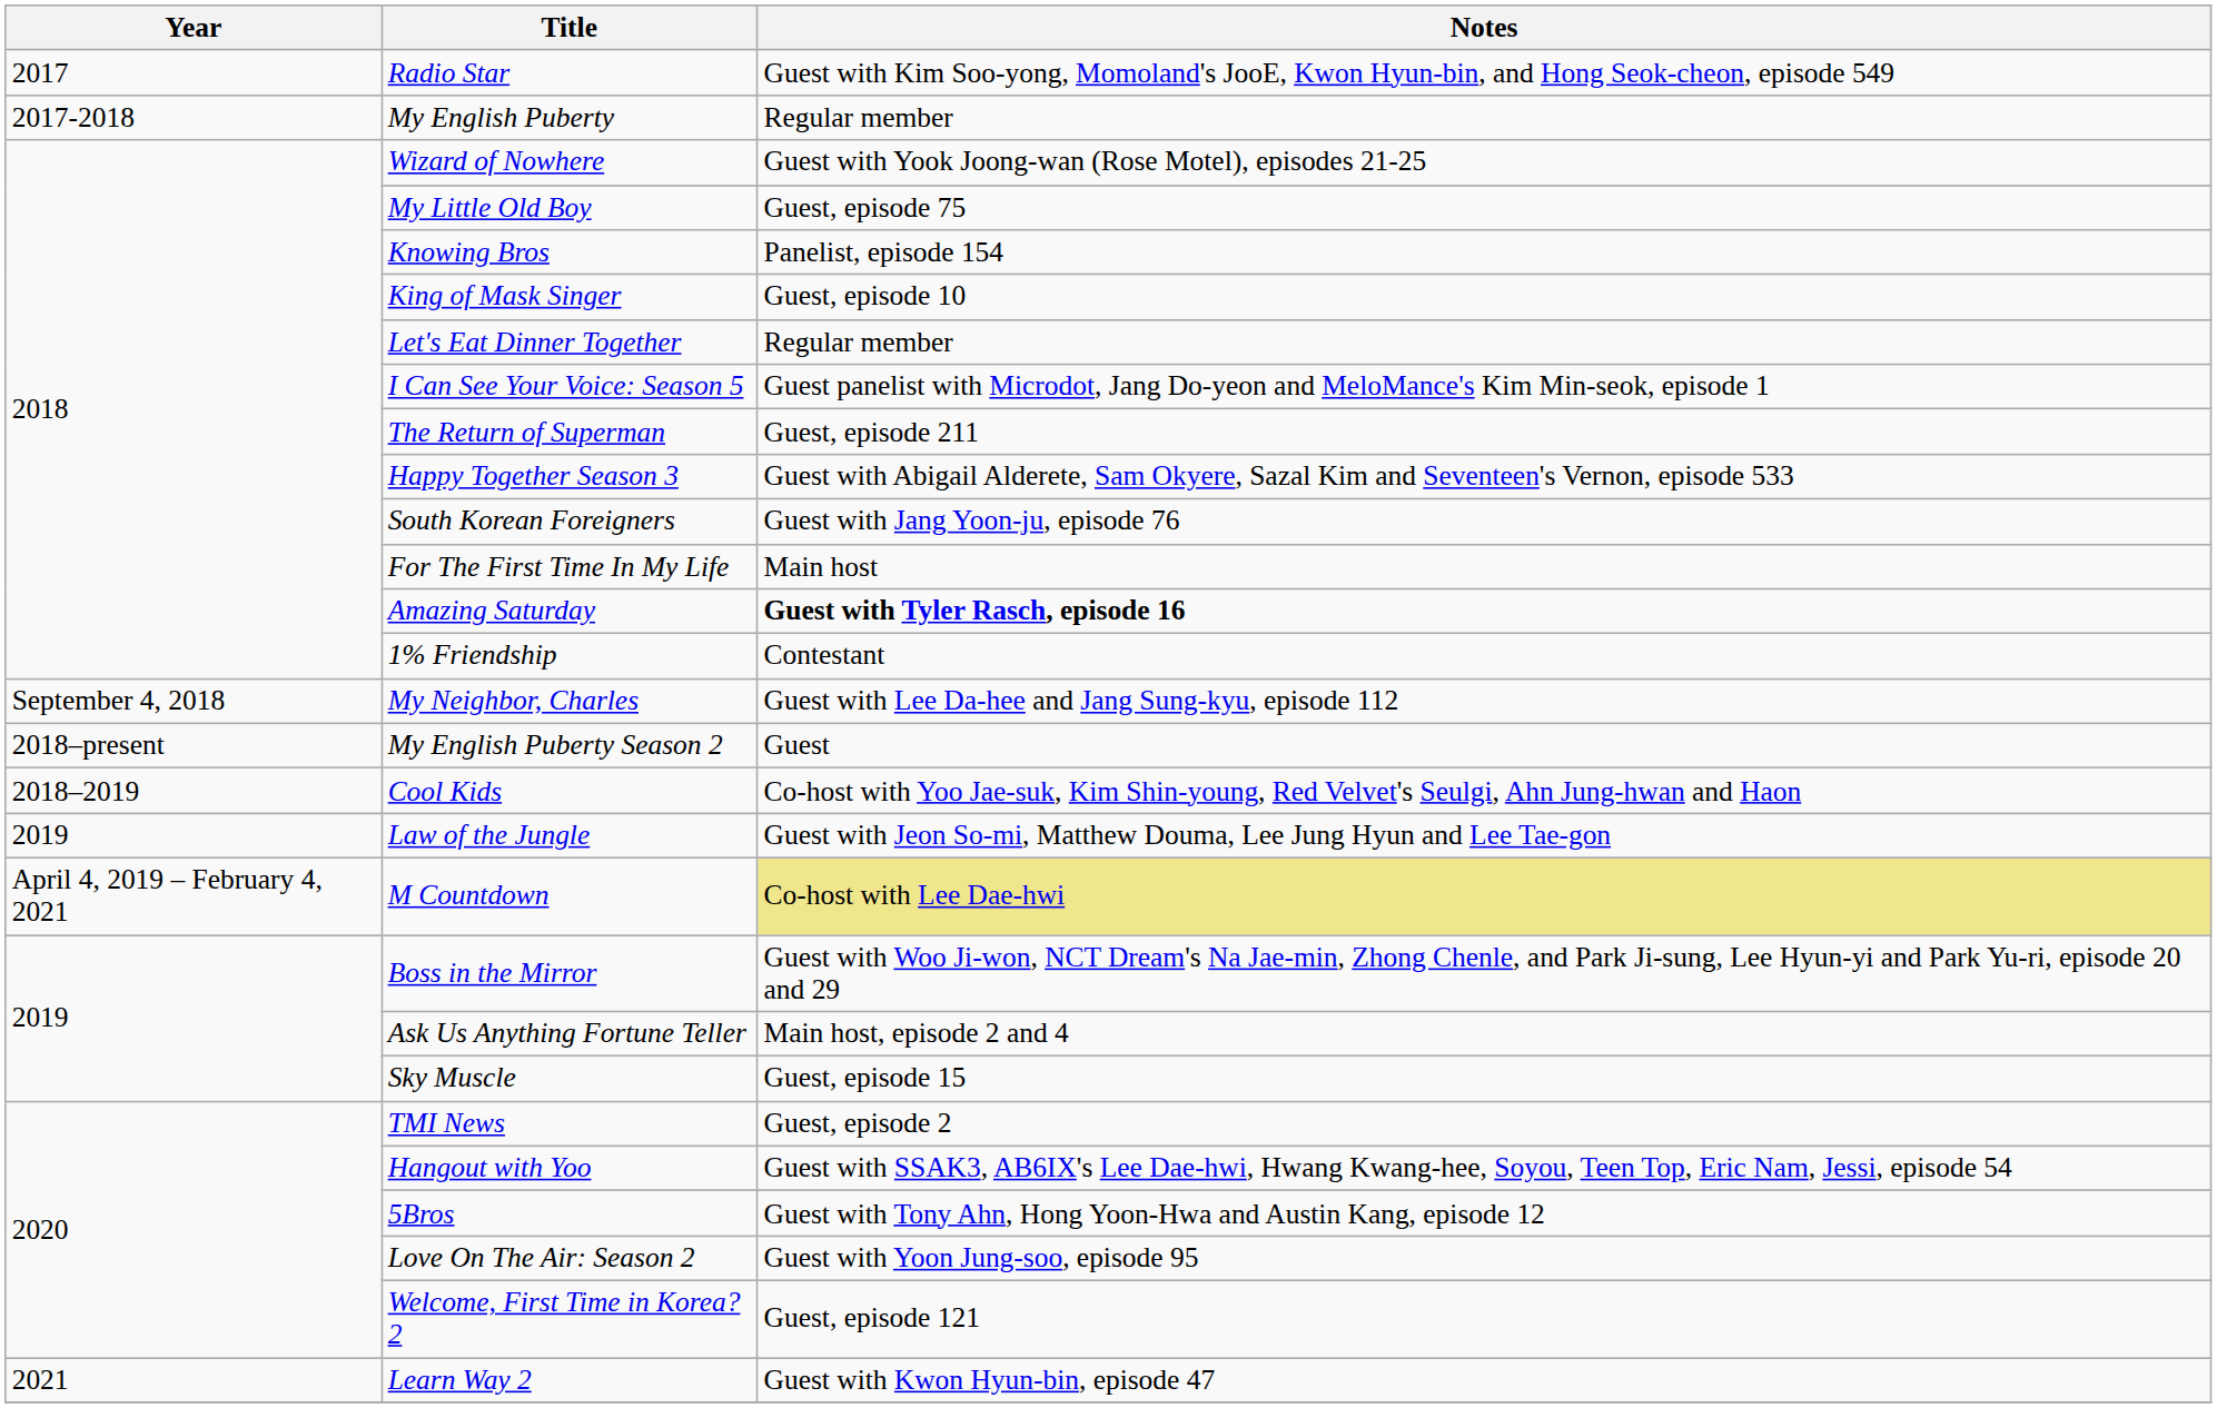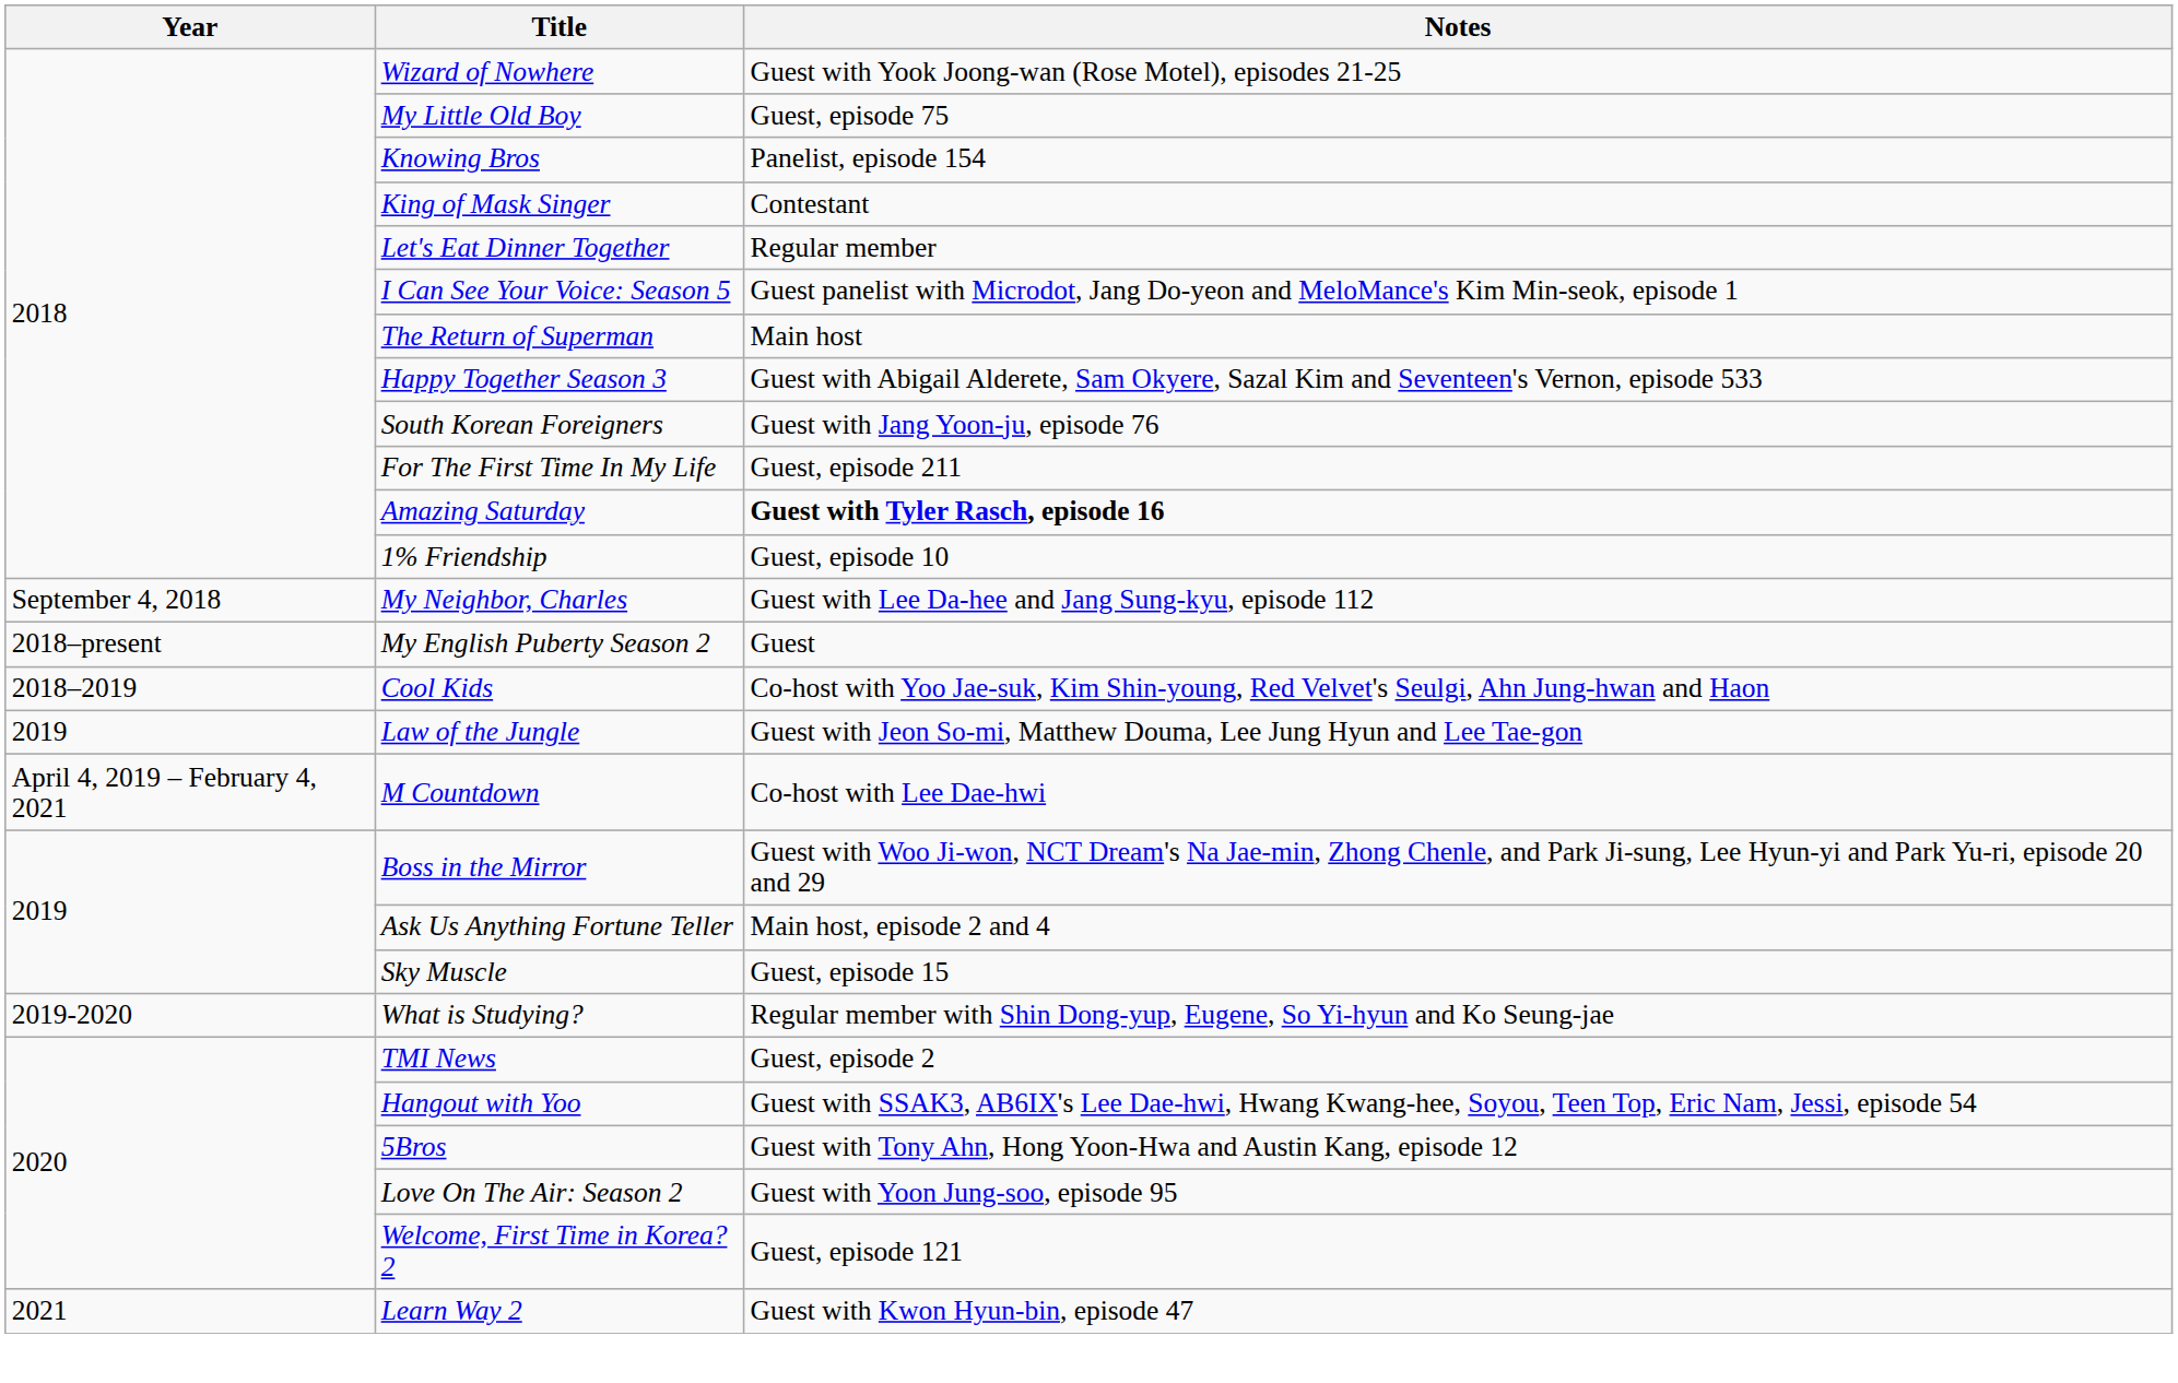- row: 2017 | Radio Star | Guest with Kim Soo-yong, Momoland's JooE, Kwon Hyun-bin, and Hong Seok-cheon, episode 549
- row: 2017-2018 | My English Puberty | Regular member
King of Mask Singer | Notes: Guest, episode 10 -> Contestant
The Return of Superman | Notes: Guest, episode 211 -> Main host
For The First Time In My Life | Notes: Main host -> Guest, episode 211
1% Friendship | Notes: Contestant -> Guest, episode 10
M Countdown | Notes: khaki background -> no background
+ row: 2019-2020 | What is Studying? | Regular member with Shin Dong-yup, Eugene, So Yi-hyun and Ko Seung-jae
